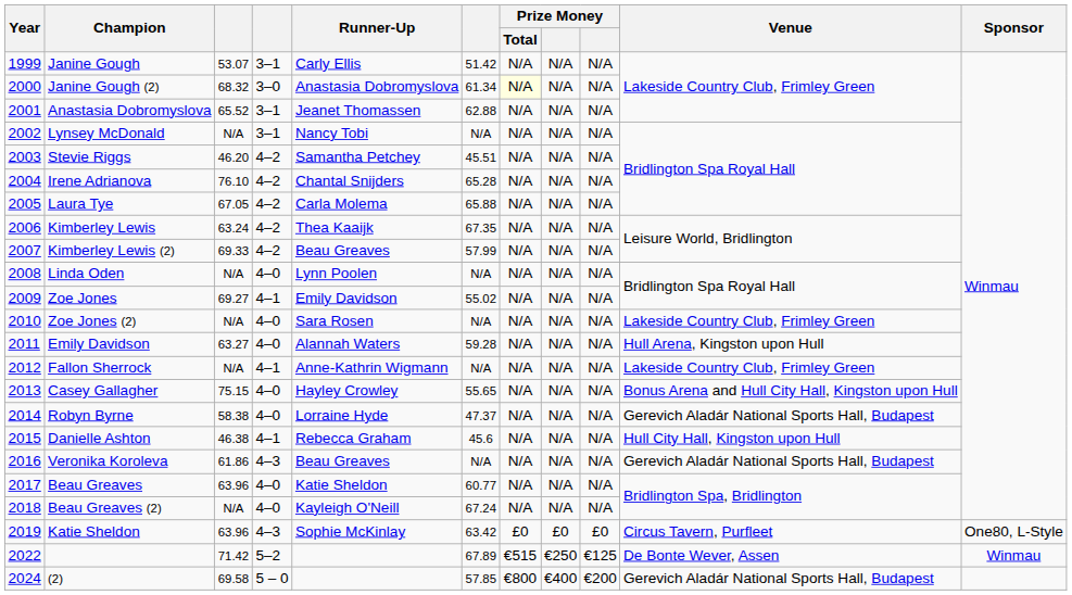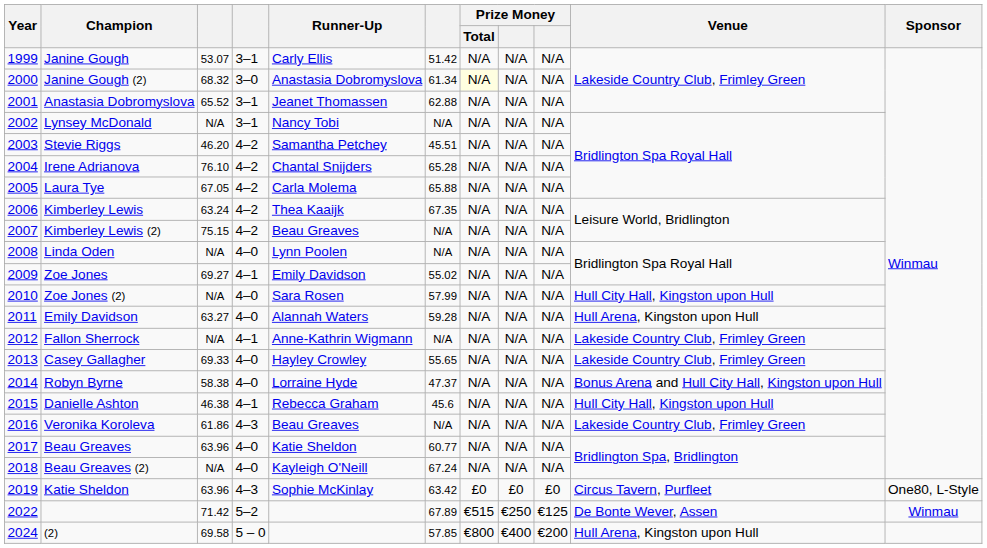Kimberley Lewis (2) | column 3: 69.33 -> 75.15
Kimberley Lewis (2) | column 6: 57.99 -> N/A
Zoe Jones (2) | column 6: N/A -> 57.99
Zoe Jones (2) | Venue: Lakeside Country Club, Frimley Green -> Hull City Hall, Kingston upon Hull
Casey Gallagher | column 3: 75.15 -> 69.33
Casey Gallagher | Venue: Bonus Arena and Hull City Hall, Kingston upon Hull -> Lakeside Country Club, Frimley Green
Robyn Byrne | Venue: Gerevich Aladár National Sports Hall, Budapest -> Bonus Arena and Hull City Hall, Kingston upon Hull
Veronika Koroleva | Venue: Gerevich Aladár National Sports Hall, Budapest -> Lakeside Country Club, Frimley Green
(2) | Venue: Gerevich Aladár National Sports Hall, Budapest -> Hull Arena, Kingston upon Hull
